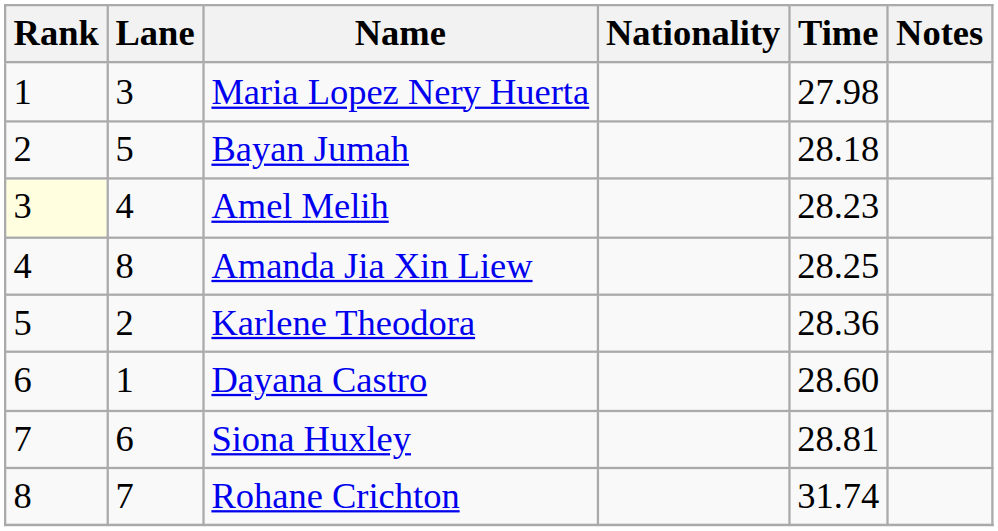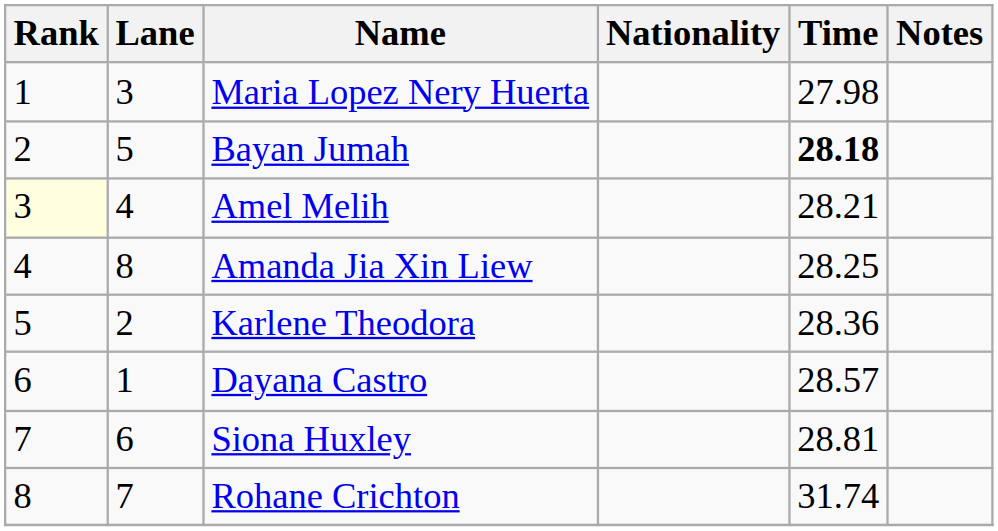Bayan Jumah | Time: normal -> bold
Amel Melih | Time: 28.23 -> 28.21
Dayana Castro | Time: 28.60 -> 28.57
